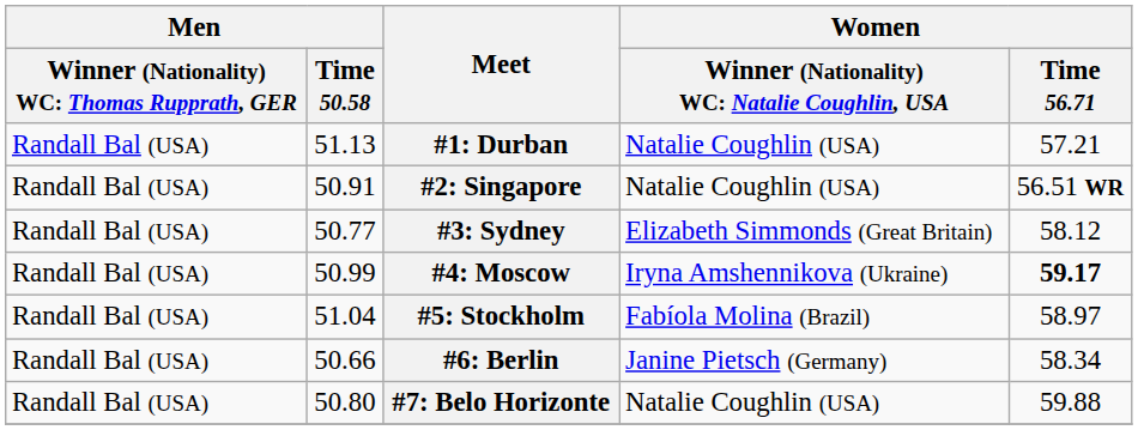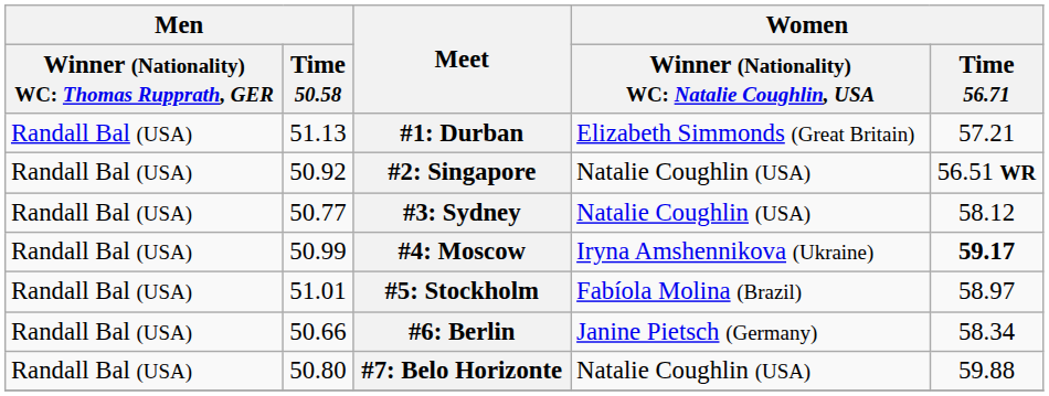#1: Durban | column 4: Natalie Coughlin (USA) -> Elizabeth Simmonds (Great Britain)
#2: Singapore | Men / Time 50.58: 50.91 -> 50.92
#3: Sydney | column 4: Elizabeth Simmonds (Great Britain) -> Natalie Coughlin (USA)
#5: Stockholm | Men / Time 50.58: 51.04 -> 51.01
